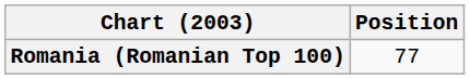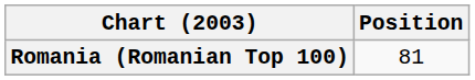Romania (Romanian Top 100) | Position: 77 -> 81
